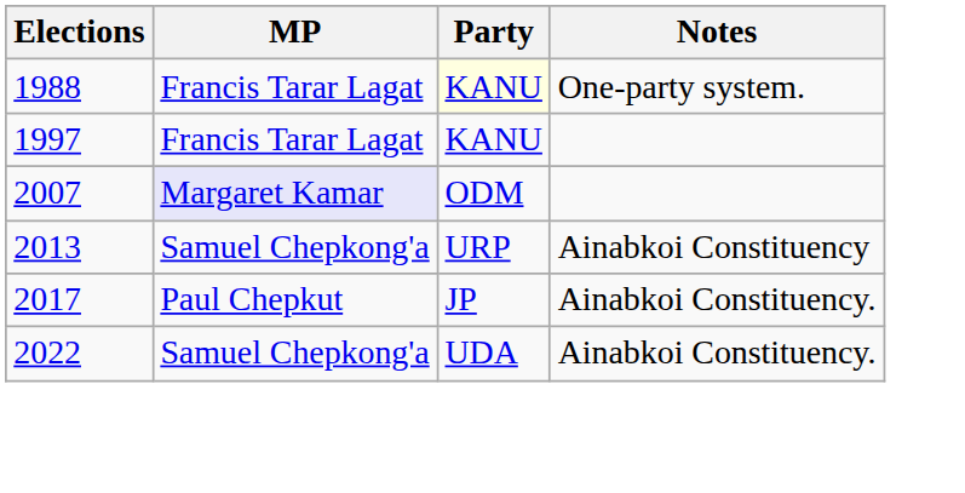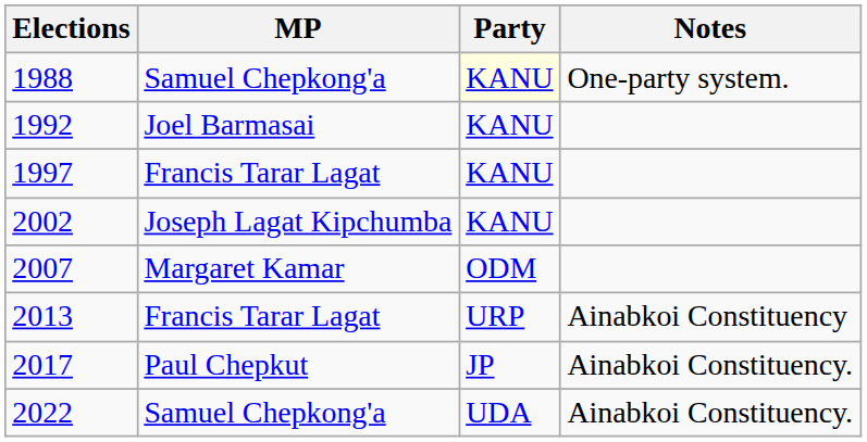1988 | MP: Francis Tarar Lagat -> Samuel Chepkong'a
+ row: 1992 | Joel Barmasai | KANU
+ row: 2002 | Joseph Lagat Kipchumba | KANU
2007 | MP: lavender background -> no background
2013 | MP: Samuel Chepkong'a -> Francis Tarar Lagat
